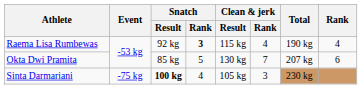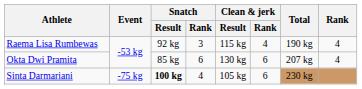Raema Lisa Rumbewas | Snatch / Rank: bold -> normal
Okta Dwi Pramita | Snatch / Rank: 5 -> 6
Okta Dwi Pramita | Clean & jerk / Rank: 7 -> 6
Okta Dwi Pramita | Rank: 6 -> 4
Sinta Darmariani | Clean & jerk / Rank: 3 -> 6
